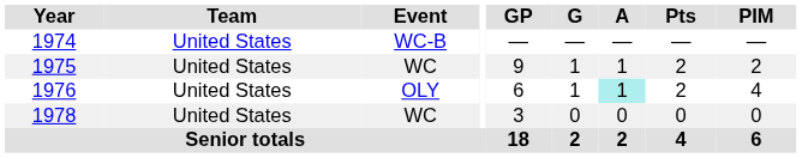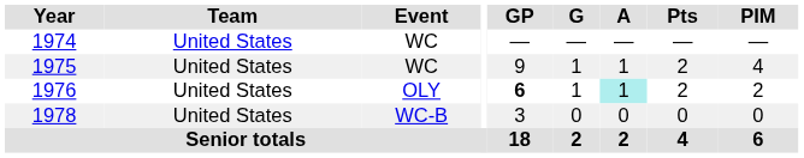1974 | Event: WC-B -> WC
1975 | PIM: 2 -> 4
1976 | GP: normal -> bold
1976 | PIM: 4 -> 2
1978 | Event: WC -> WC-B
